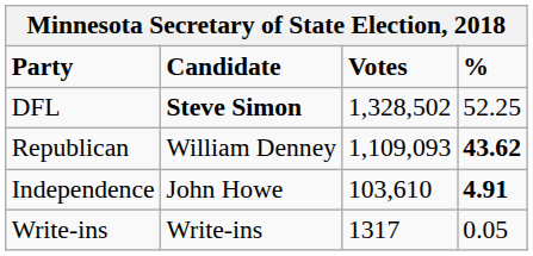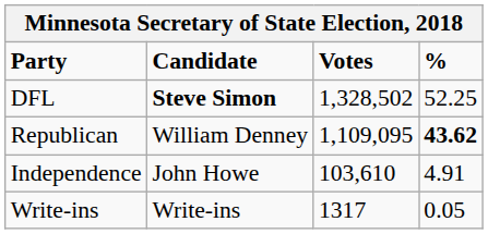Republican | Votes: 1,109,093 -> 1,109,095
Independence | %: bold -> normal
